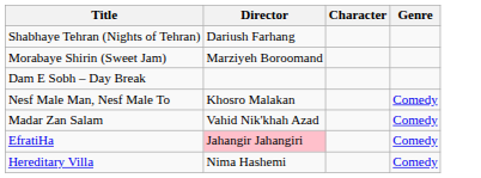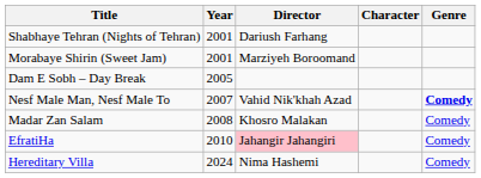+ column: Year | 2001 | 2001 | 2005 | 2007 | 2008 | 2010 | 2024
Nesf Male Man, Nesf Male To | Director: Khosro Malakan -> Vahid Nik'khah Azad
Nesf Male Man, Nesf Male To | Genre: normal -> bold
Madar Zan Salam | Director: Vahid Nik'khah Azad -> Khosro Malakan
